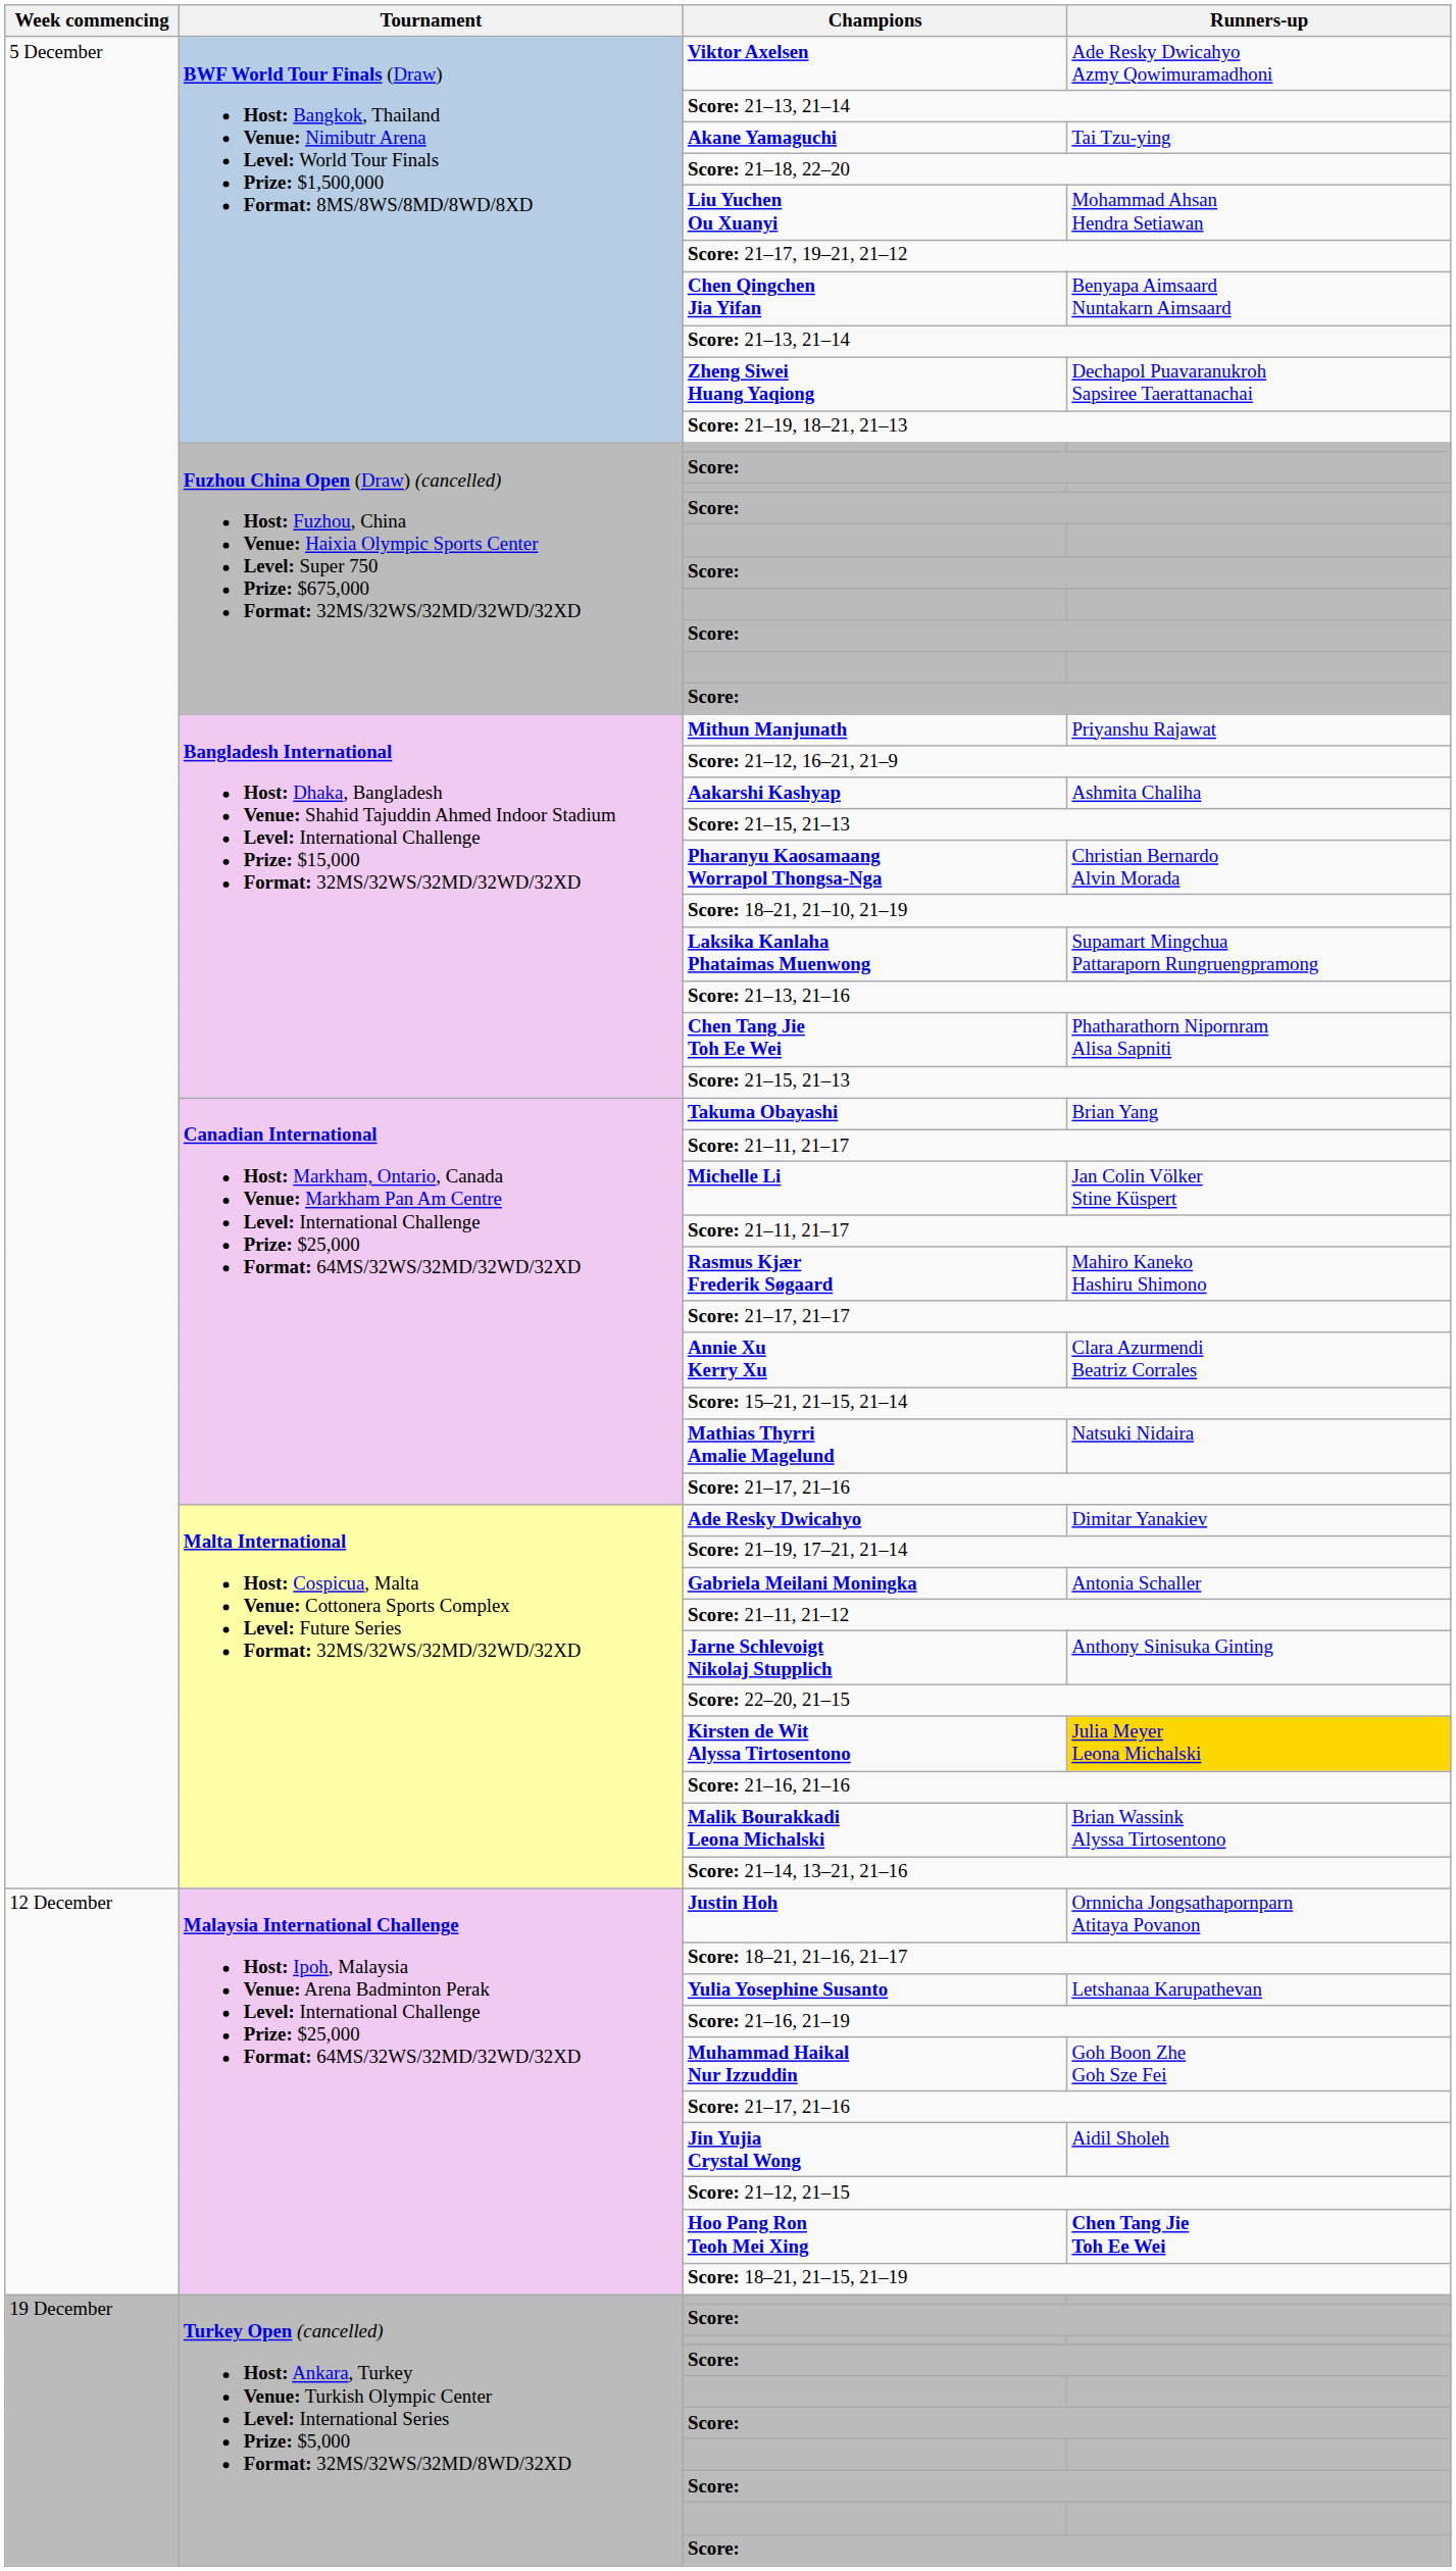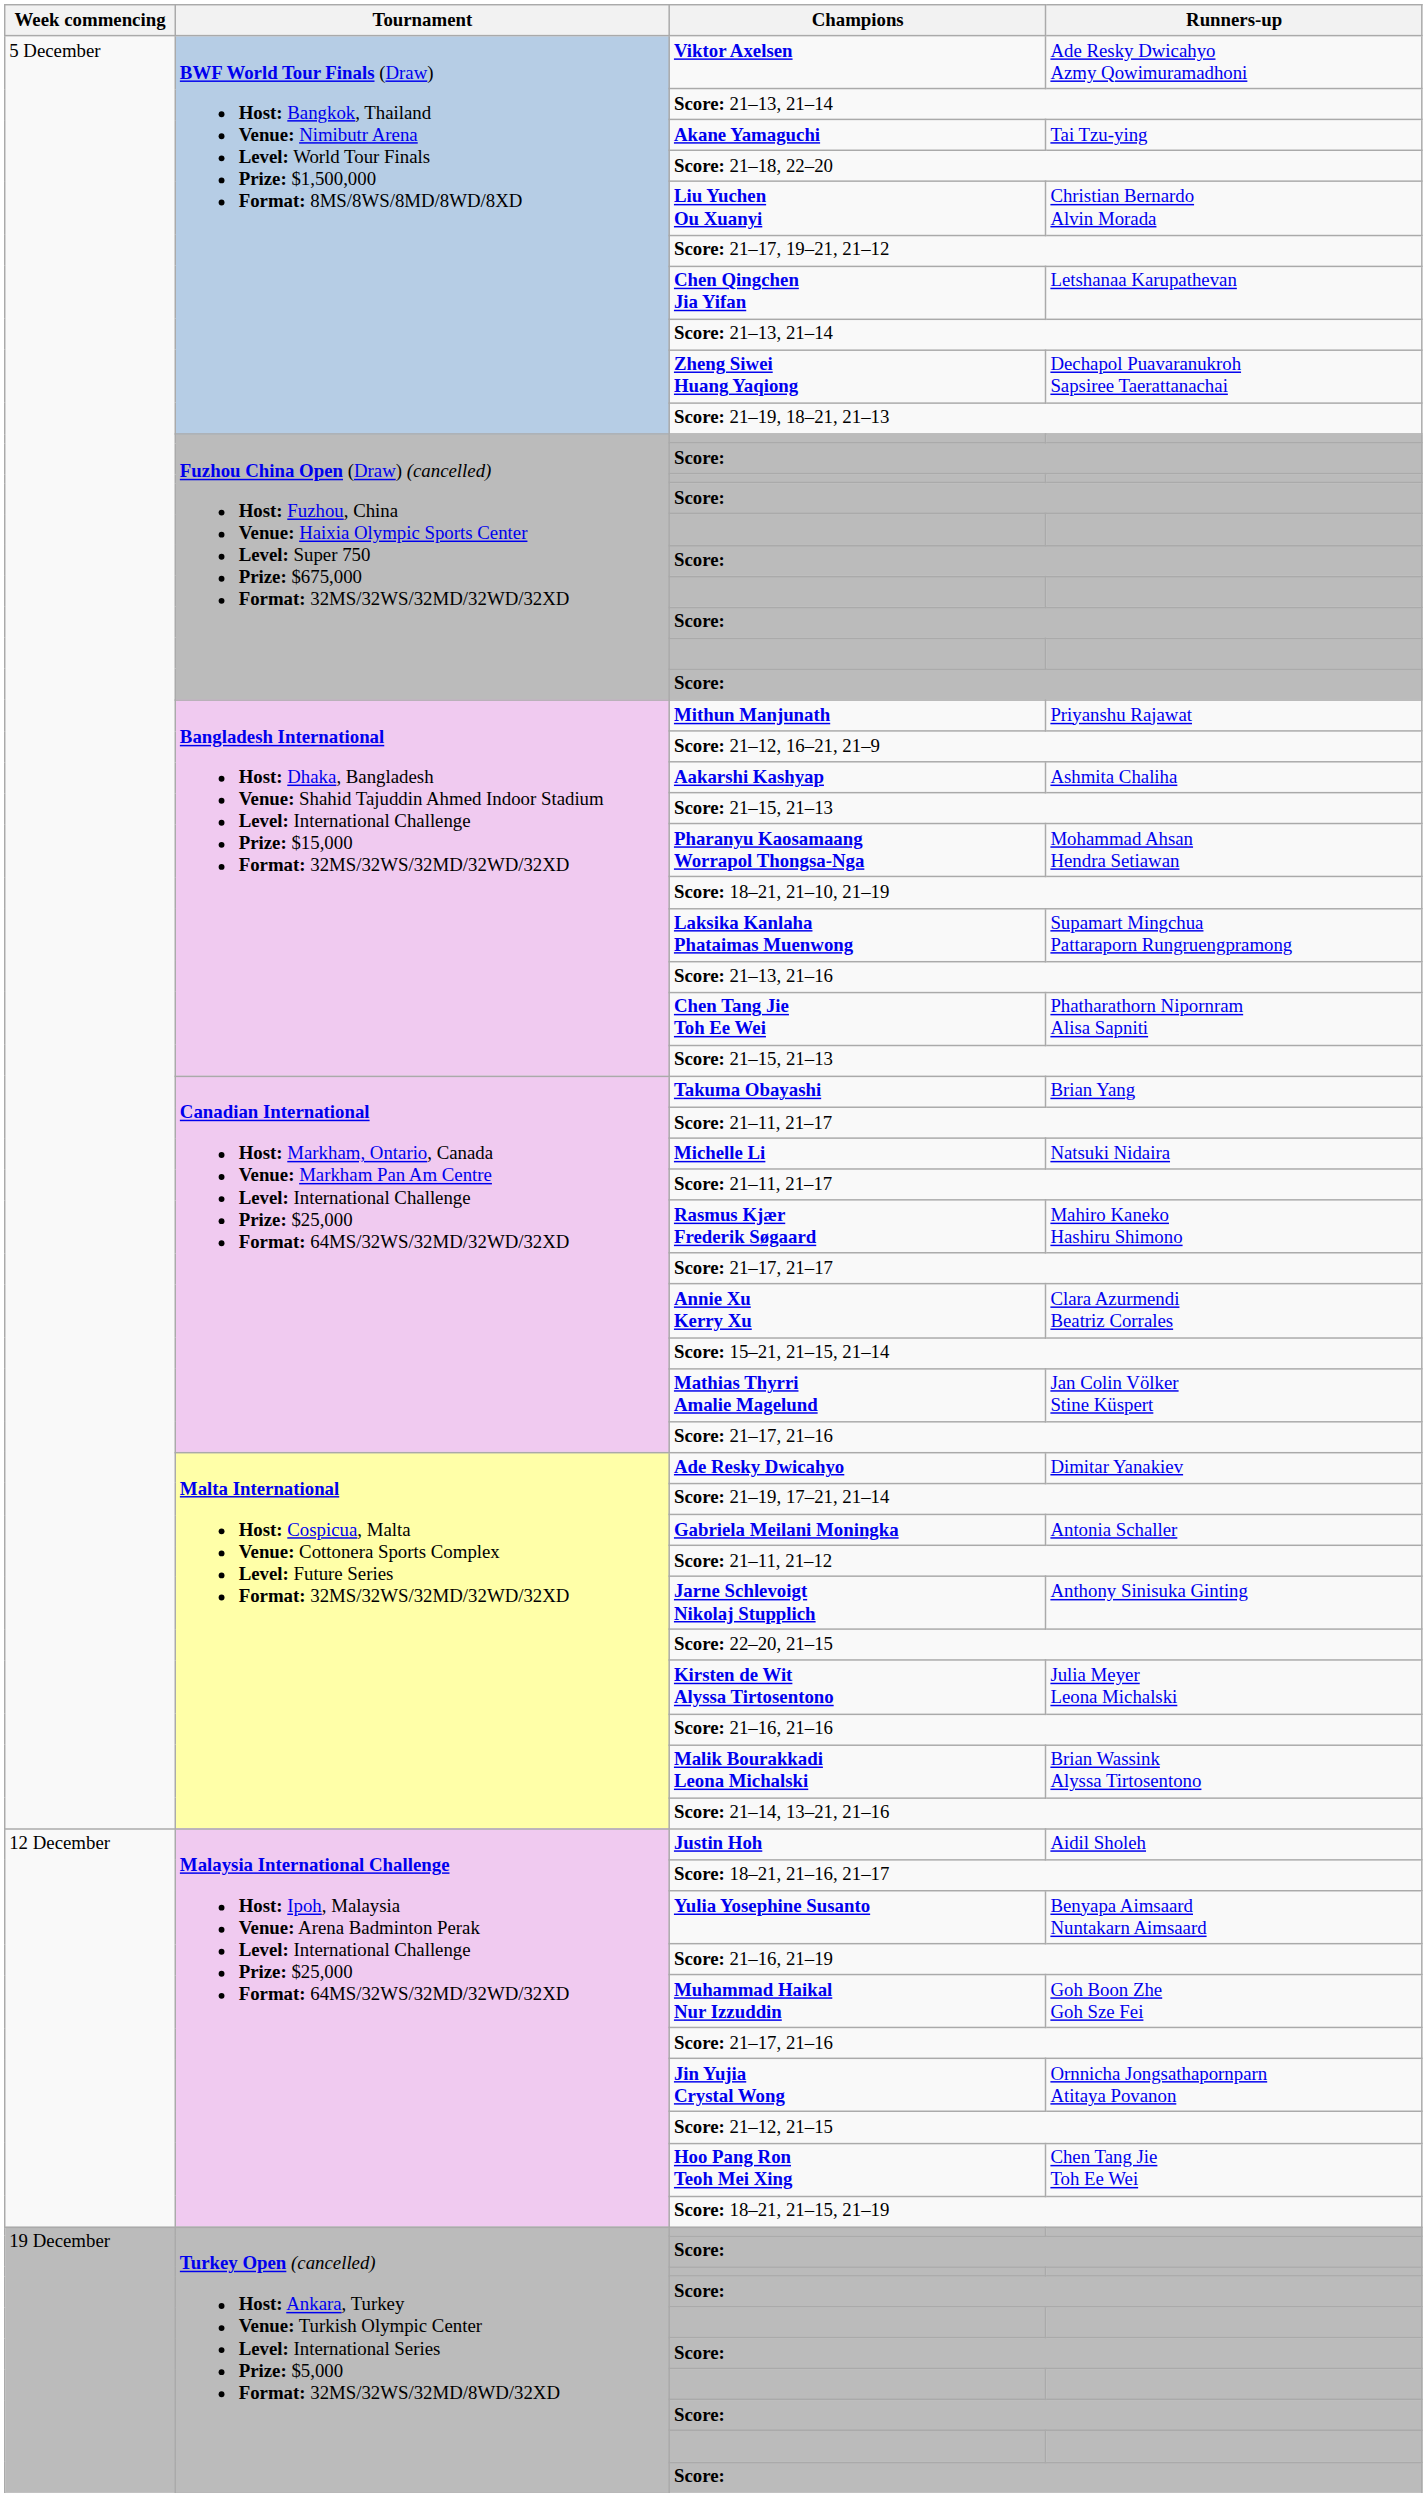Liu Yuchen Ou Xuanyi | Runners-up: Mohammad Ahsan Hendra Setiawan -> Christian Bernardo Alvin Morada
Chen Qingchen Jia Yifan | Runners-up: Benyapa Aimsaard Nuntakarn Aimsaard -> Letshanaa Karupathevan
Pharanyu Kaosamaang Worrapol Thongsa-Nga | Runners-up: Christian Bernardo Alvin Morada -> Mohammad Ahsan Hendra Setiawan
Michelle Li | Runners-up: Jan Colin Völker Stine Küspert -> Natsuki Nidaira
Mathias Thyrri Amalie Magelund | Runners-up: Natsuki Nidaira -> Jan Colin Völker Stine Küspert
Kirsten de Wit Alyssa Tirtosentono | Runners-up: gold background -> no background
Justin Hoh | Runners-up: Ornnicha Jongsathapornparn Atitaya Povanon -> Aidil Sholeh
Yulia Yosephine Susanto | Runners-up: Letshanaa Karupathevan -> Benyapa Aimsaard Nuntakarn Aimsaard
Jin Yujia Crystal Wong | Runners-up: Aidil Sholeh -> Ornnicha Jongsathapornparn Atitaya Povanon
Hoo Pang Ron Teoh Mei Xing | Runners-up: bold -> normal
